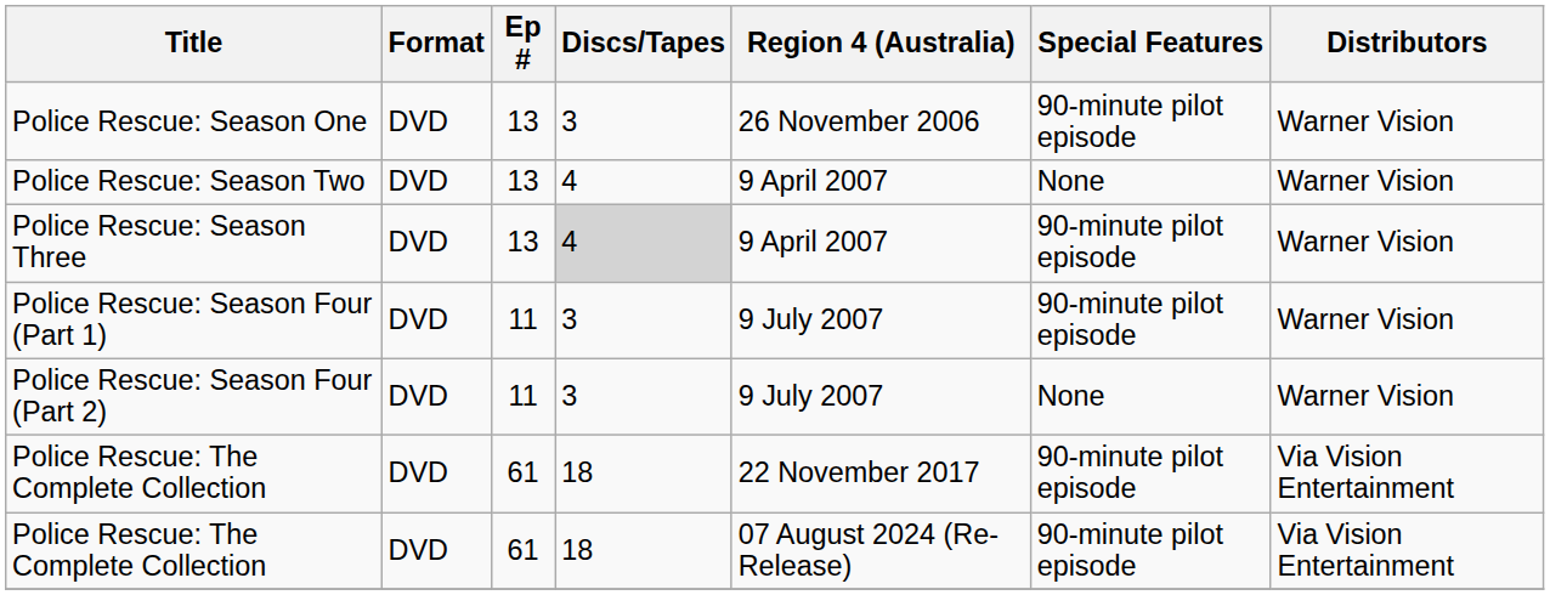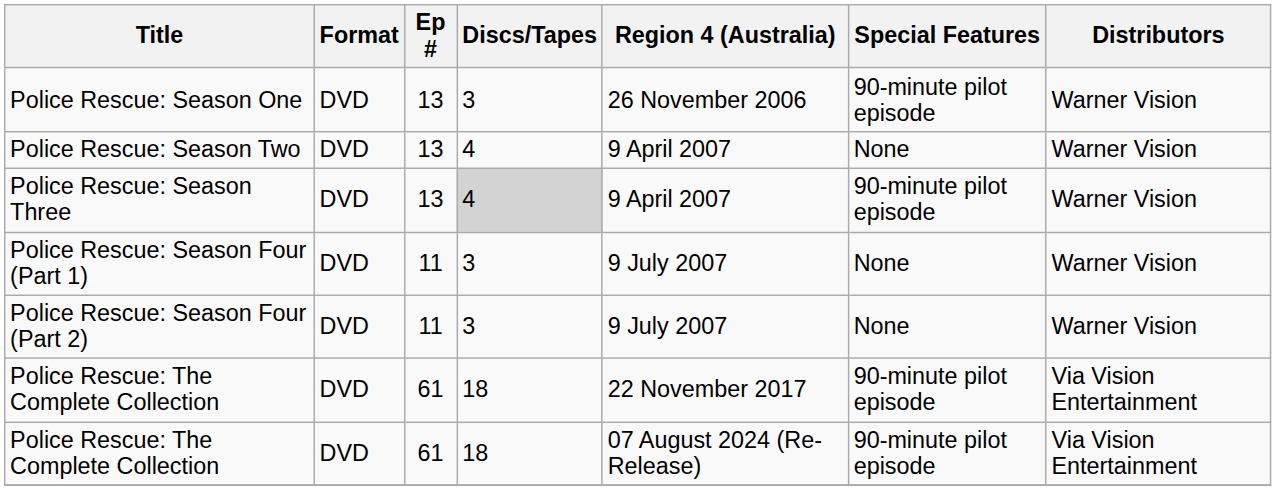Police Rescue: Season Four (Part 1) | Special Features: 90-minute pilot episode -> None
